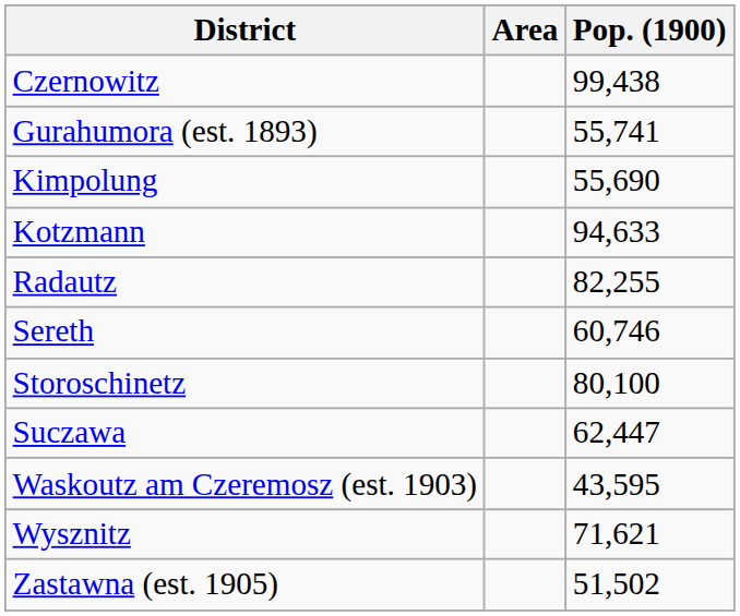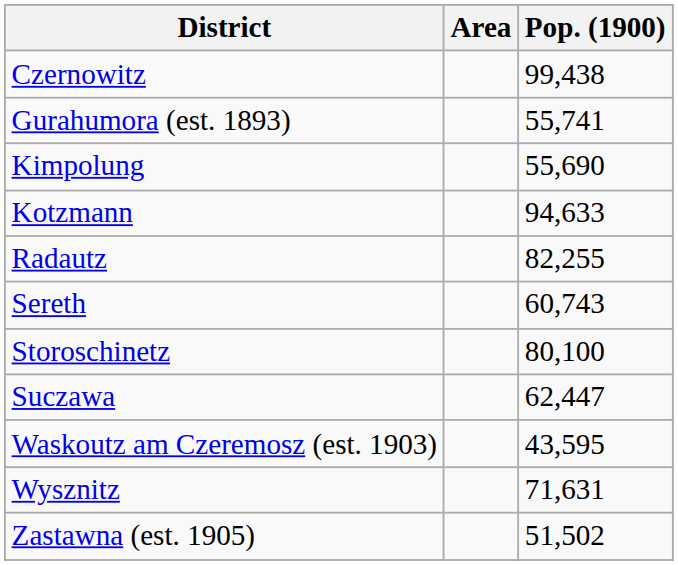Sereth | Pop. (1900): 60,746 -> 60,743
Wysznitz | Pop. (1900): 71,621 -> 71,631
